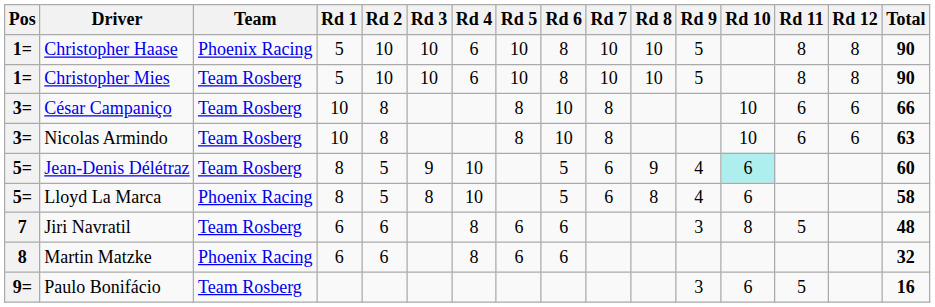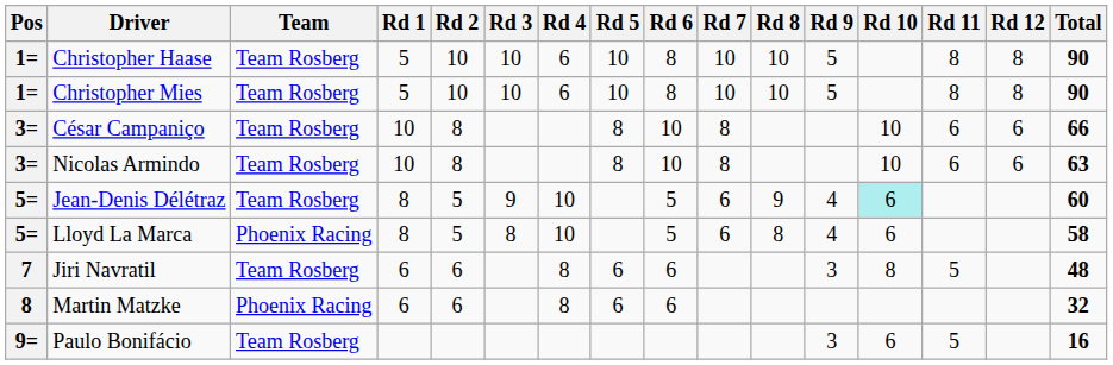Christopher Haase | Team: Phoenix Racing -> Team Rosberg
